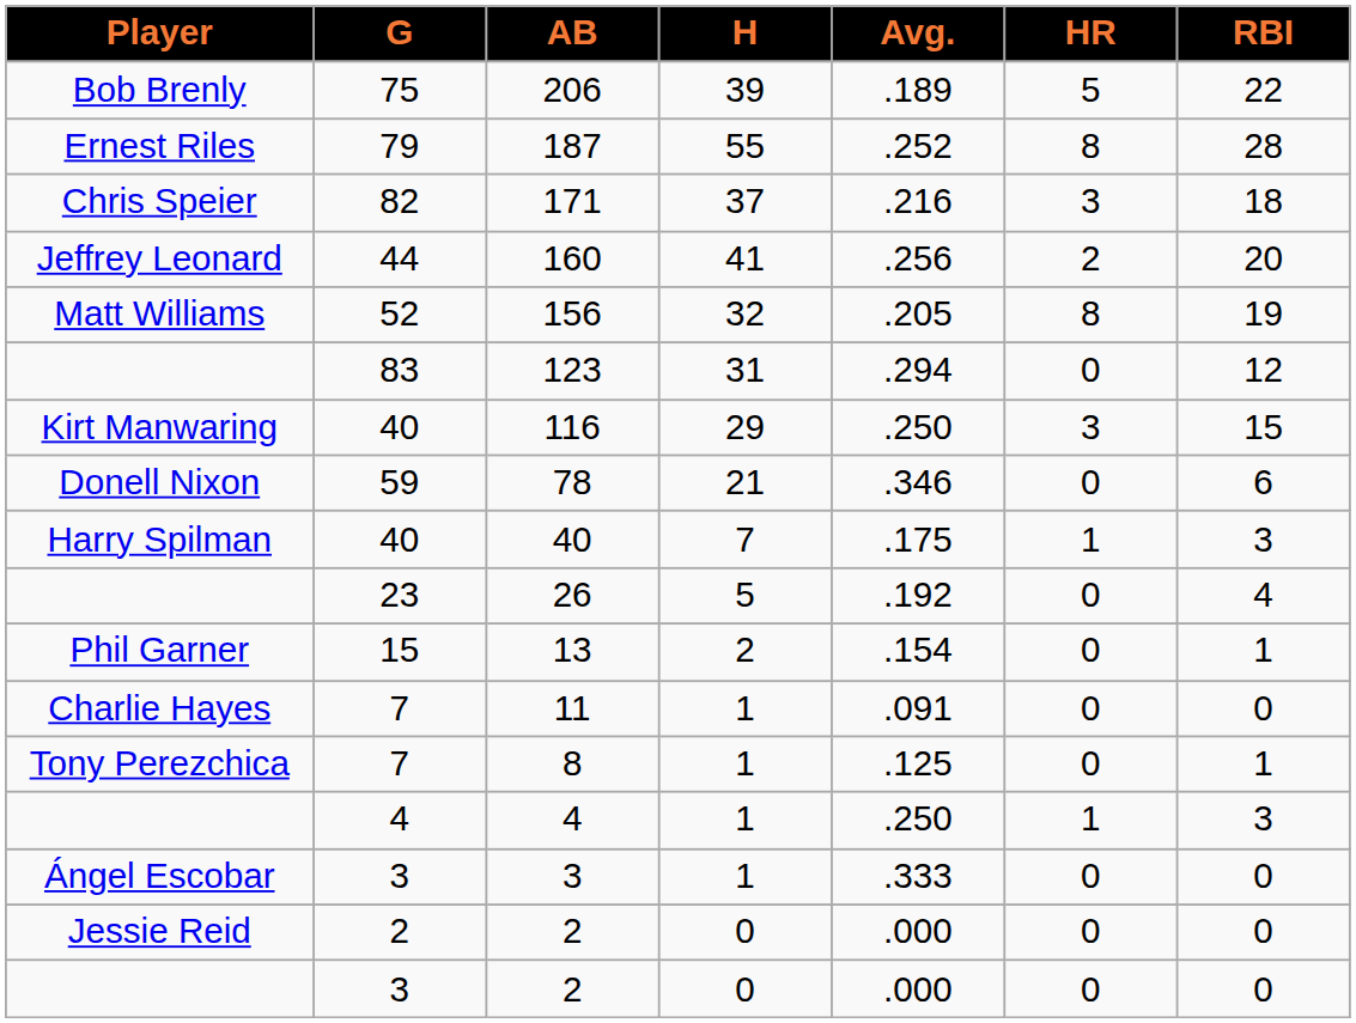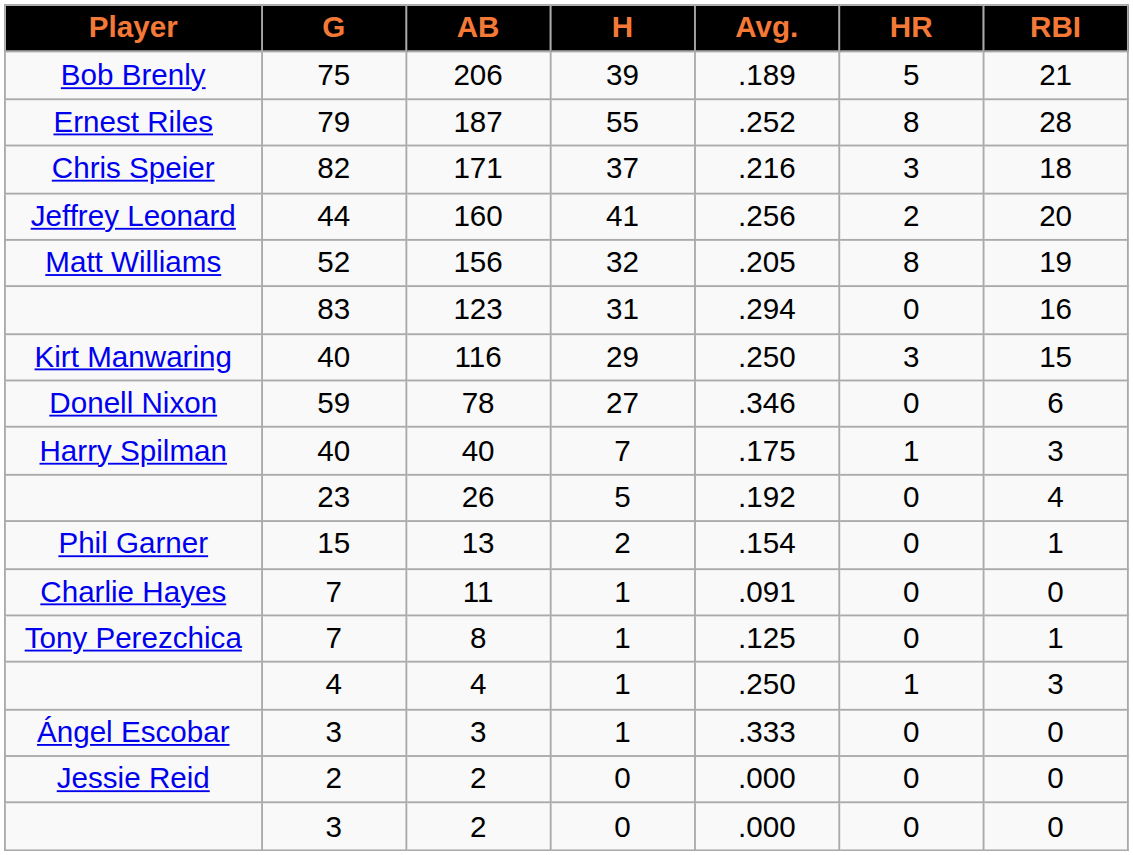206 | RBI: 22 -> 21
123 | RBI: 12 -> 16
78 | H: 21 -> 27
